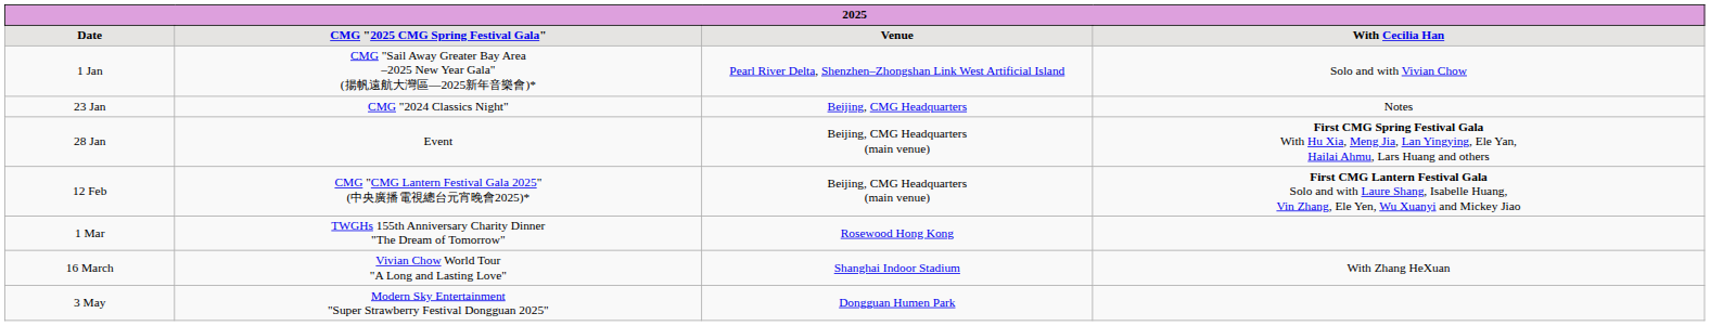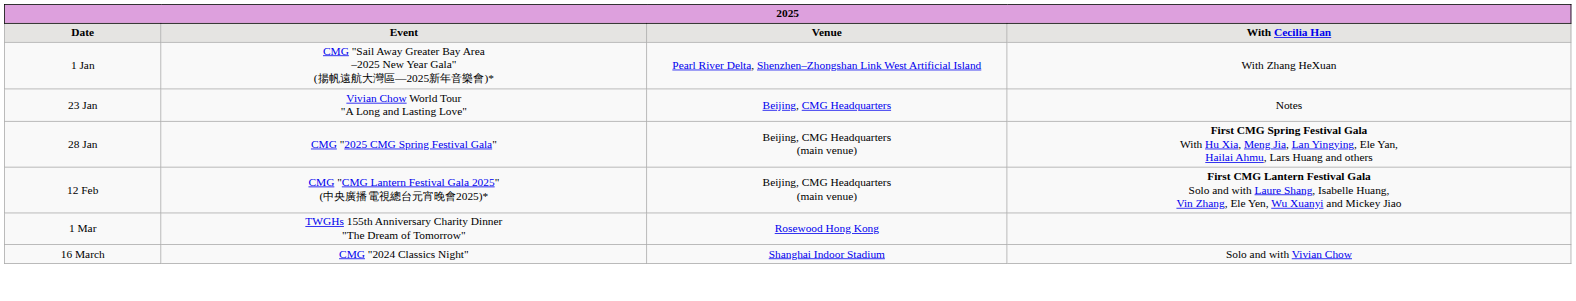Date | column 2: CMG "2025 CMG Spring Festival Gala" -> Event
1 Jan | column 4: Solo and with Vivian Chow -> With Zhang HeXuan
23 Jan | column 2: CMG "2024 Classics Night" -> Vivian Chow World Tour "A Long and Lasting Love"
28 Jan | column 2: Event -> CMG "2025 CMG Spring Festival Gala"
16 March | column 2: Vivian Chow World Tour "A Long and Lasting Love" -> CMG "2024 Classics Night"
16 March | column 4: With Zhang HeXuan -> Solo and with Vivian Chow
- row: 3 May | Modern Sky Entertainment "Super Strawberry Festival Dongguan 2025" | Dongguan Humen Park
